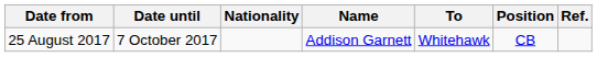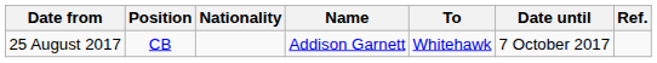columns swapped: Position <-> Date until
